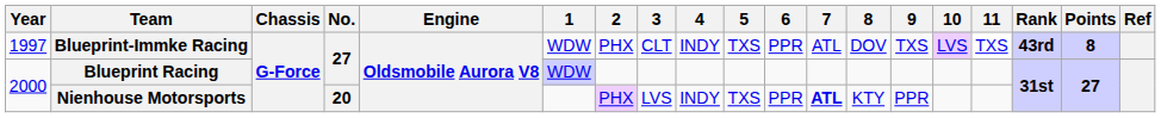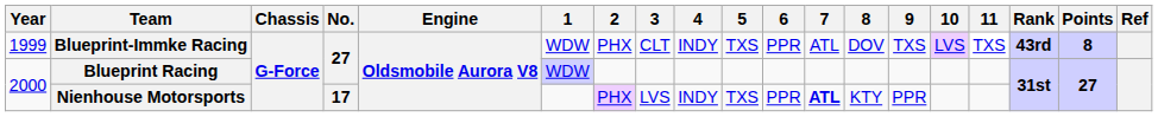Blueprint-Immke Racing | Year: 1997 -> 1999
Nienhouse Motorsports | No.: 20 -> 17
